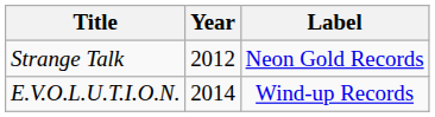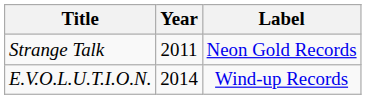Strange Talk | Year: 2012 -> 2011
